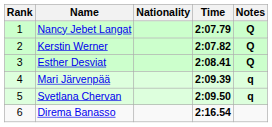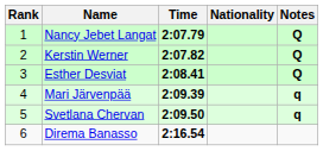columns swapped: Nationality <-> Time
